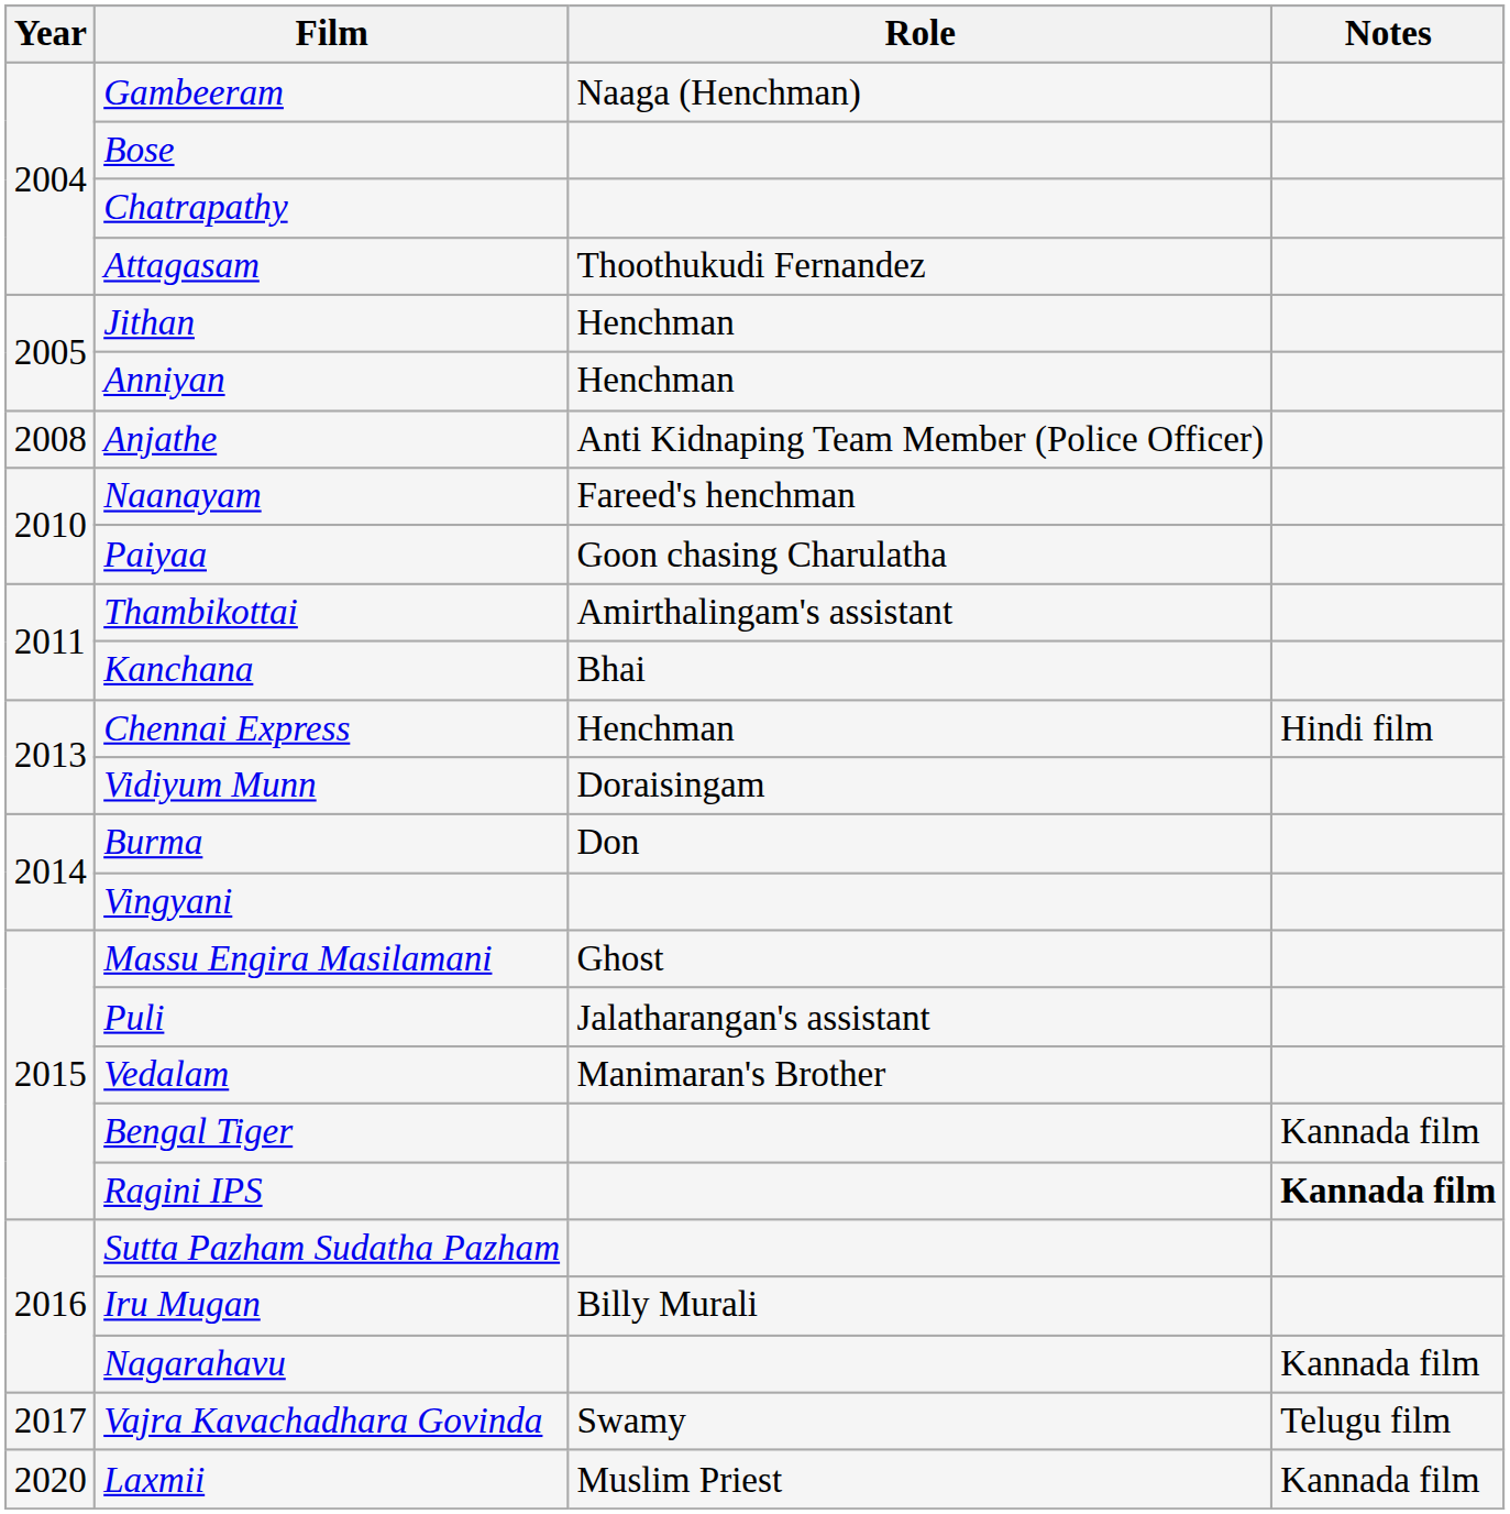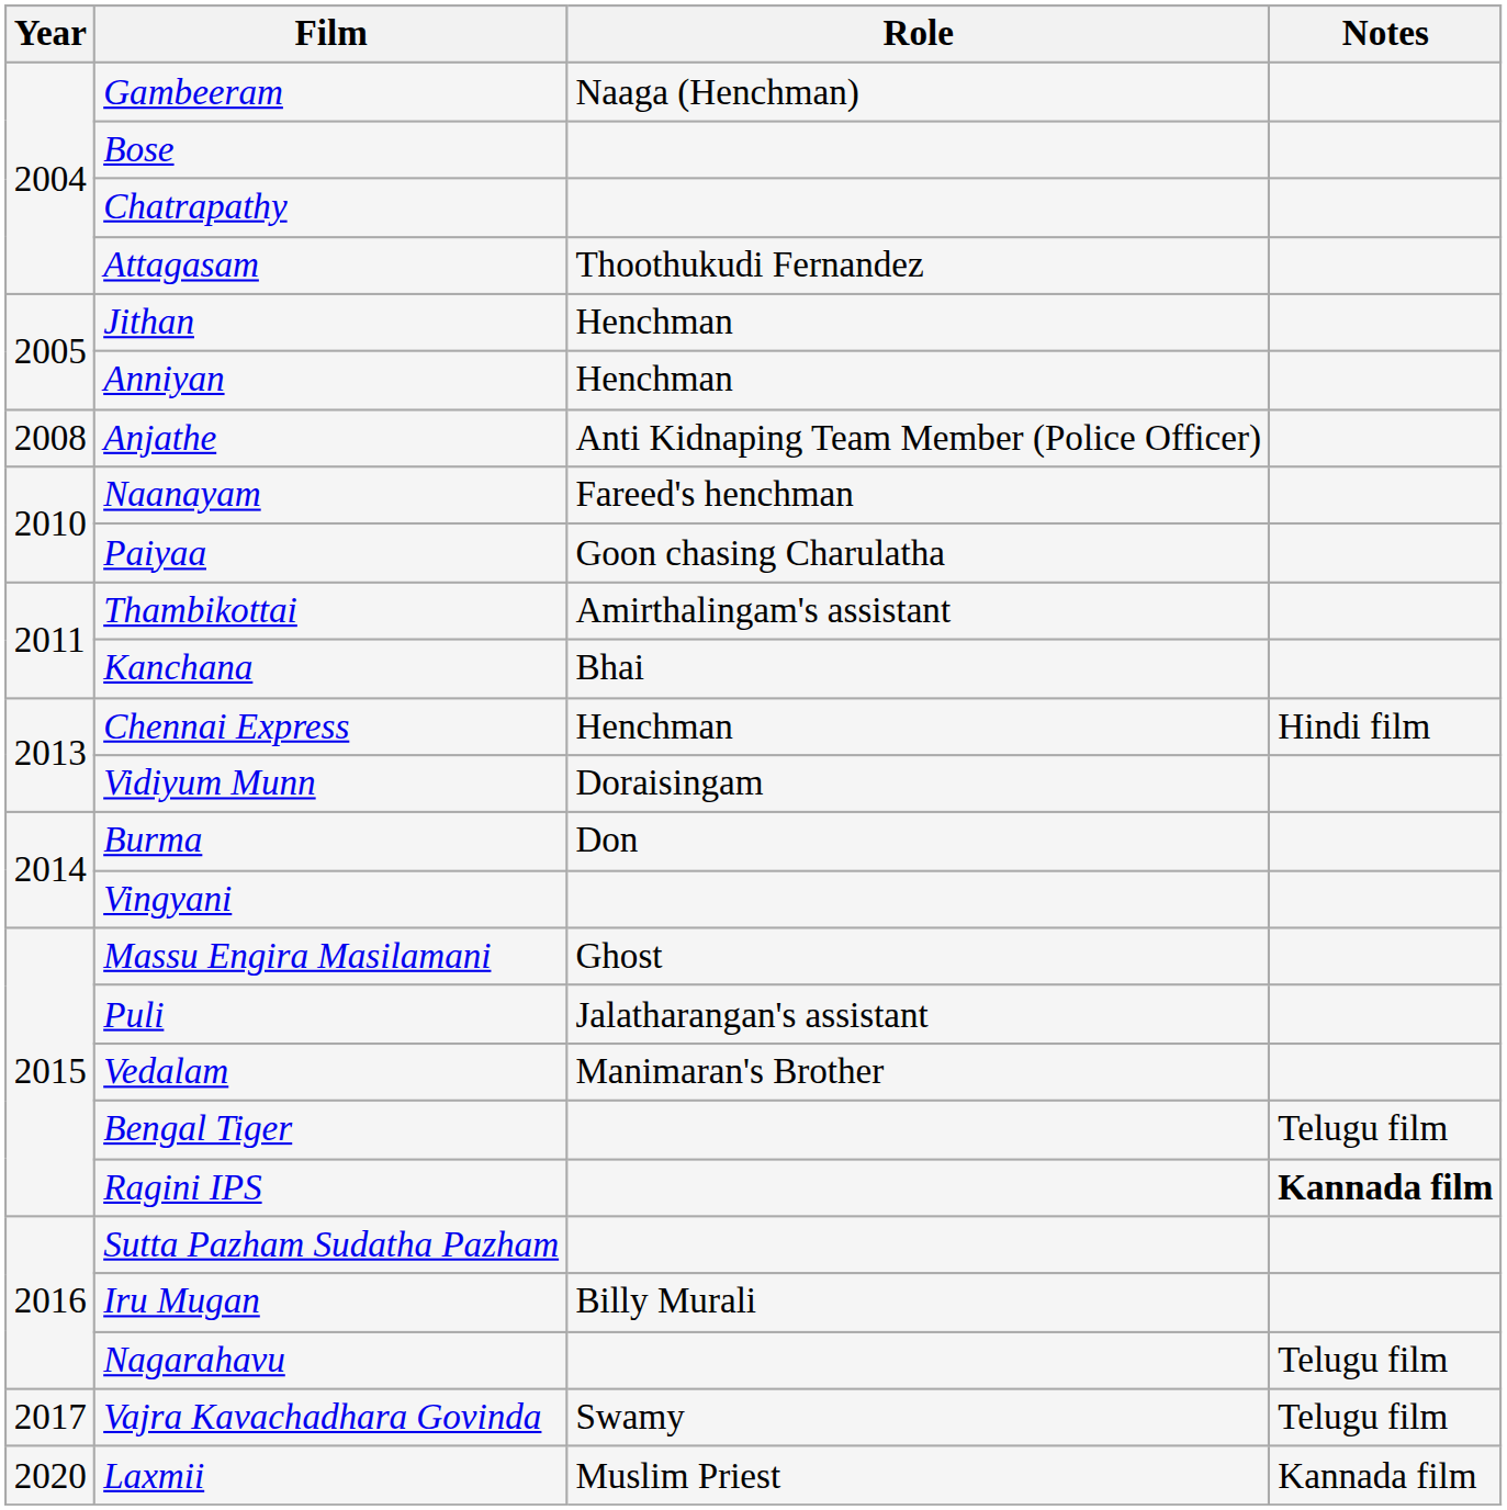Bengal Tiger | Notes: Kannada film -> Telugu film
Nagarahavu | Notes: Kannada film -> Telugu film
